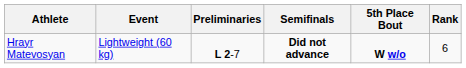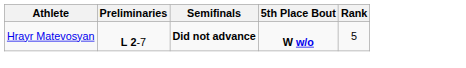- column: Event | Lightweight (60 kg)
Hrayr Matevosyan | Rank: 6 -> 5
